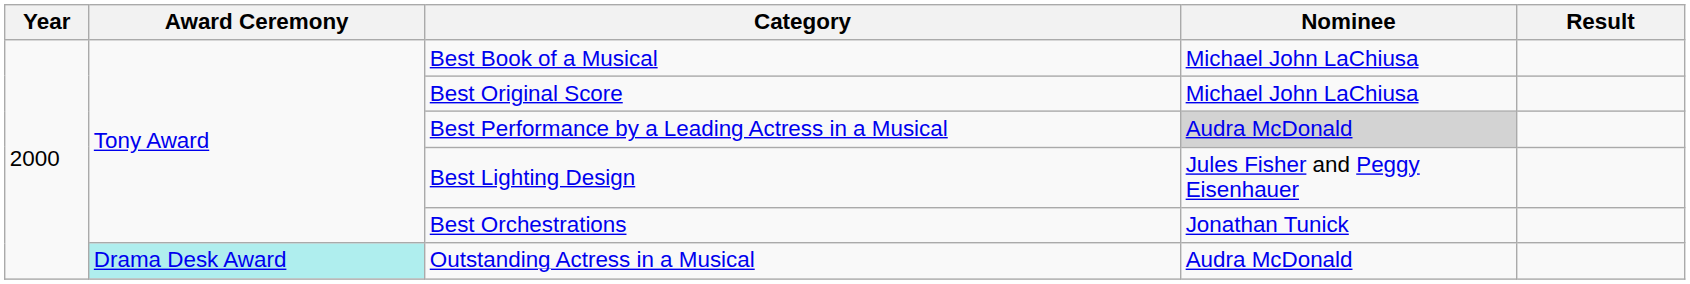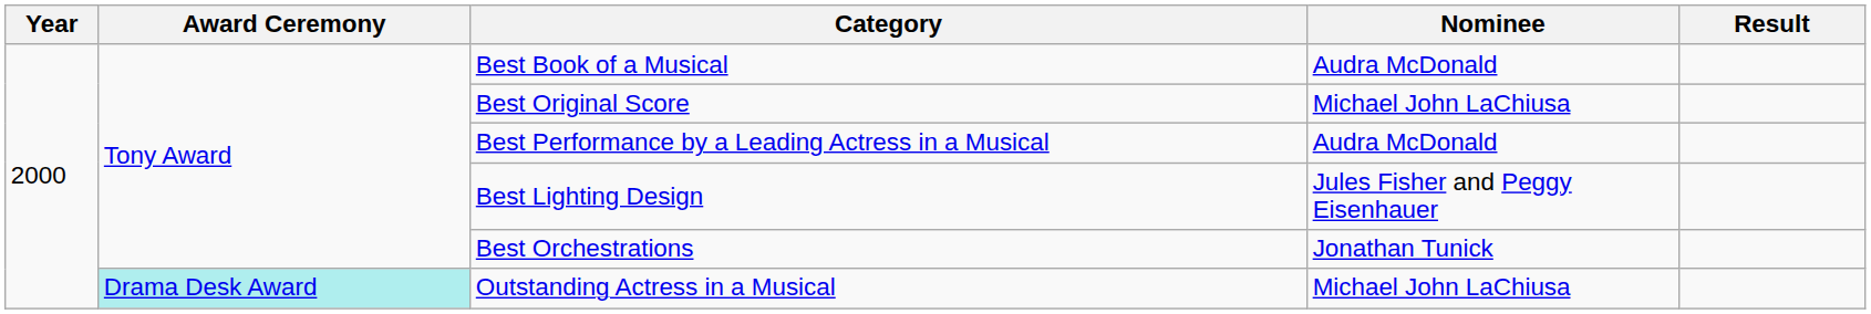Best Book of a Musical | Nominee: Michael John LaChiusa -> Audra McDonald
Best Performance by a Leading Actress in a Musical | Nominee: lightgrey background -> no background
Outstanding Actress in a Musical | Nominee: Audra McDonald -> Michael John LaChiusa
